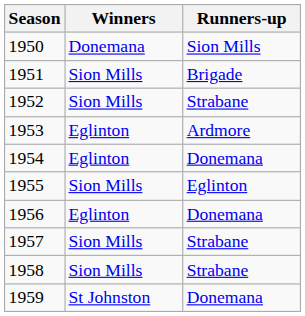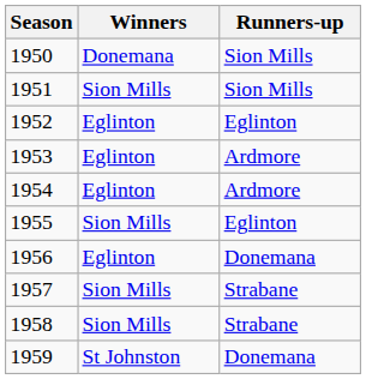1951 | Runners-up: Brigade -> Sion Mills
1952 | Winners: Sion Mills -> Eglinton
1952 | Runners-up: Strabane -> Eglinton
1954 | Runners-up: Donemana -> Ardmore
